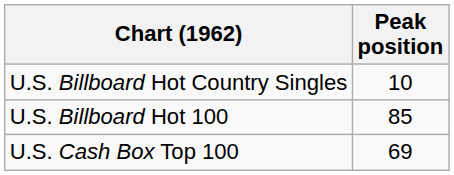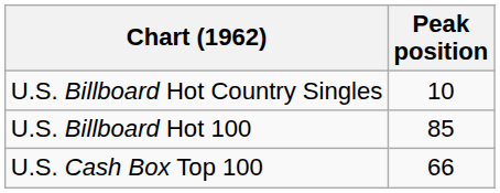U.S. Cash Box Top 100 | Peak position: 69 -> 66
